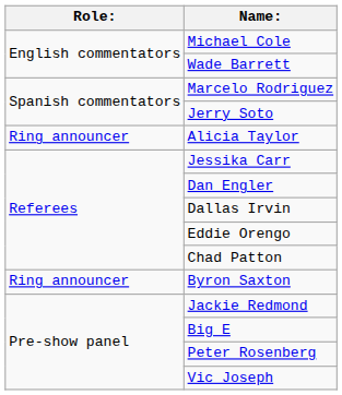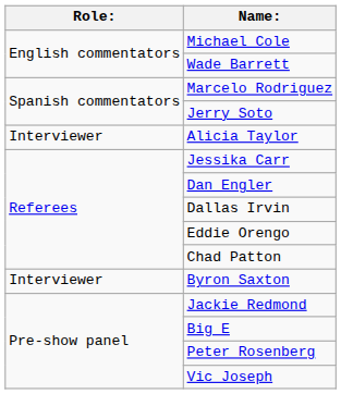Alicia Taylor | Role:: Ring announcer -> Interviewer
Byron Saxton | Role:: Ring announcer -> Interviewer
